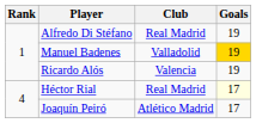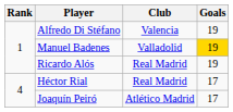Alfredo Di Stéfano | Club: Real Madrid -> Valencia
Ricardo Alós | Club: Valencia -> Real Madrid
Héctor Rial | Goals: lightyellow background -> no background
